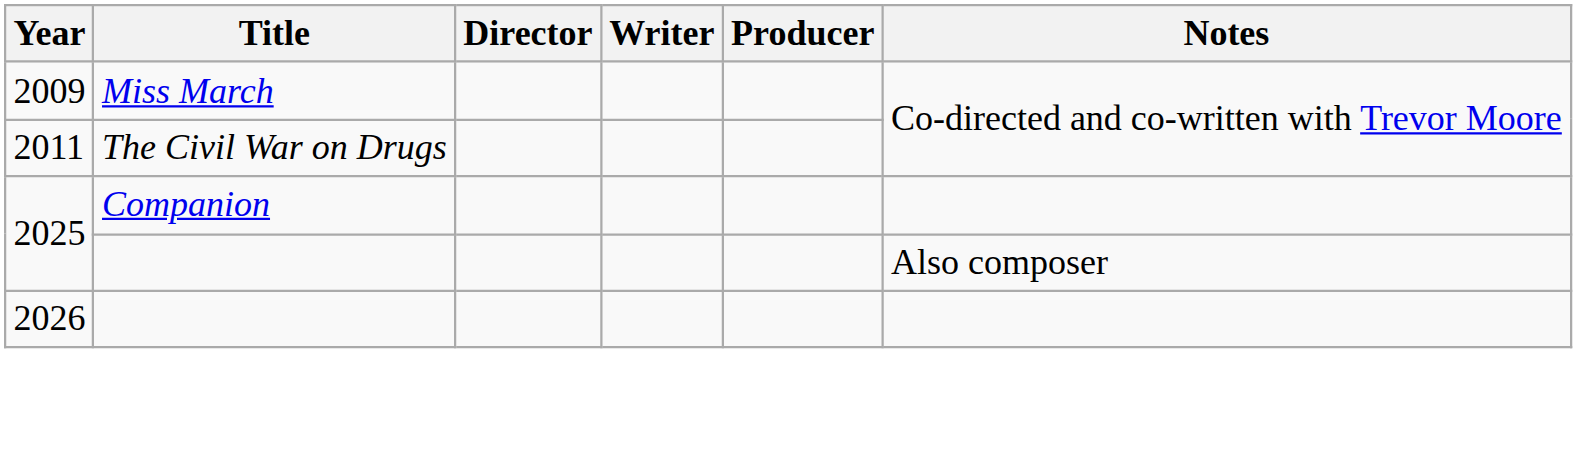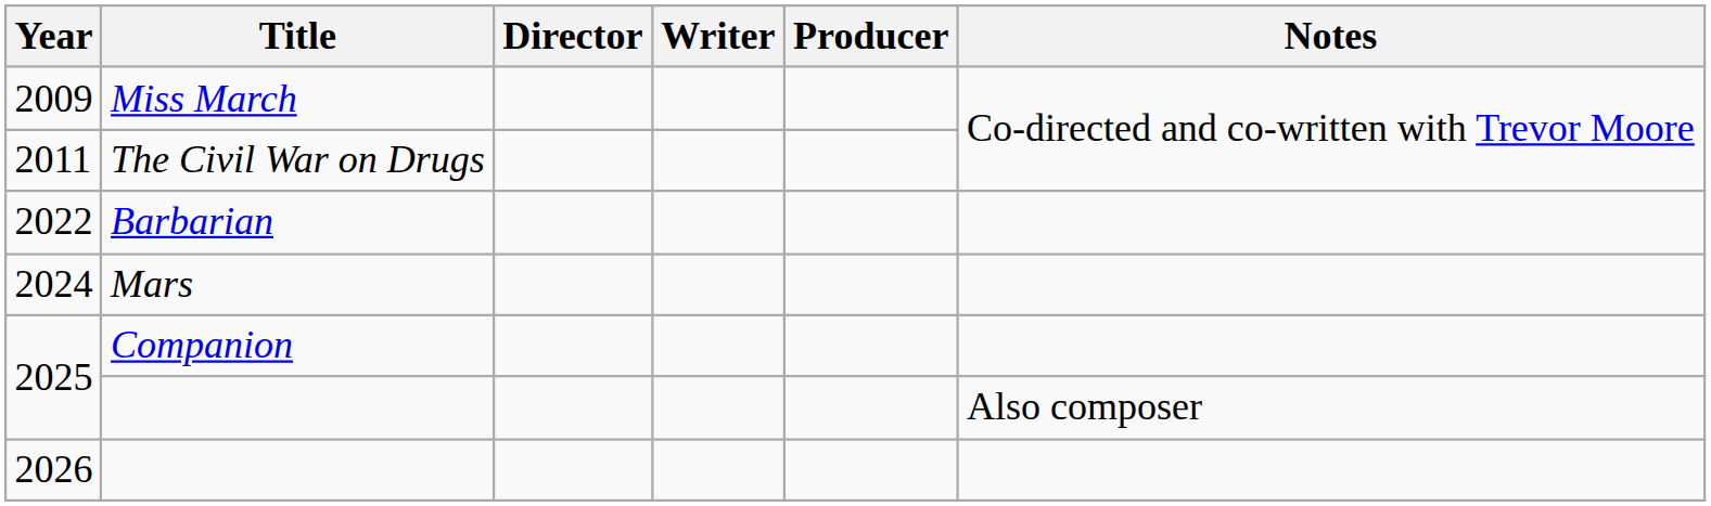+ row: 2022 | Barbarian
+ row: 2024 | Mars
